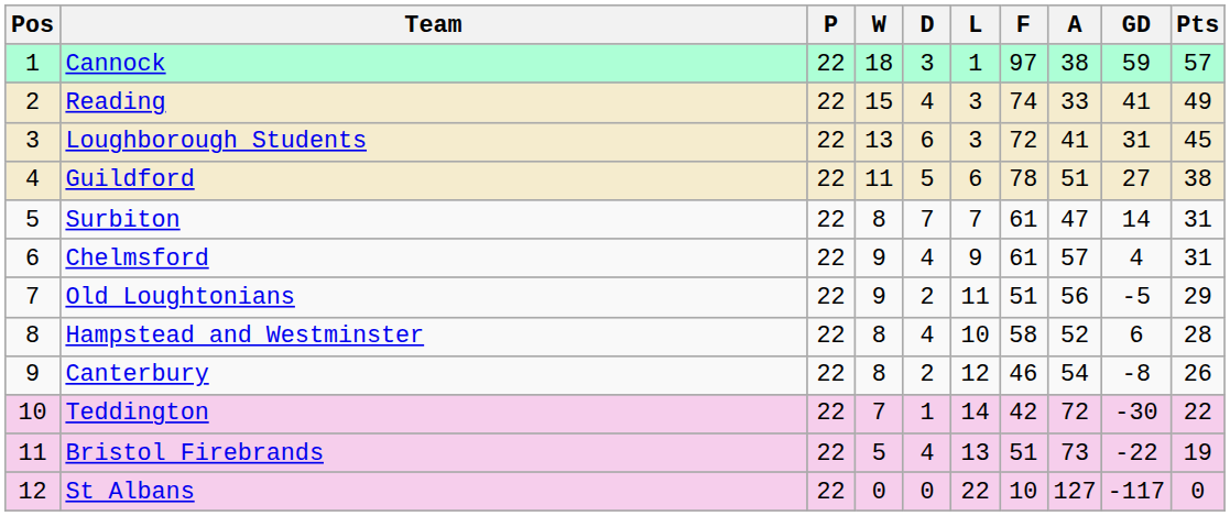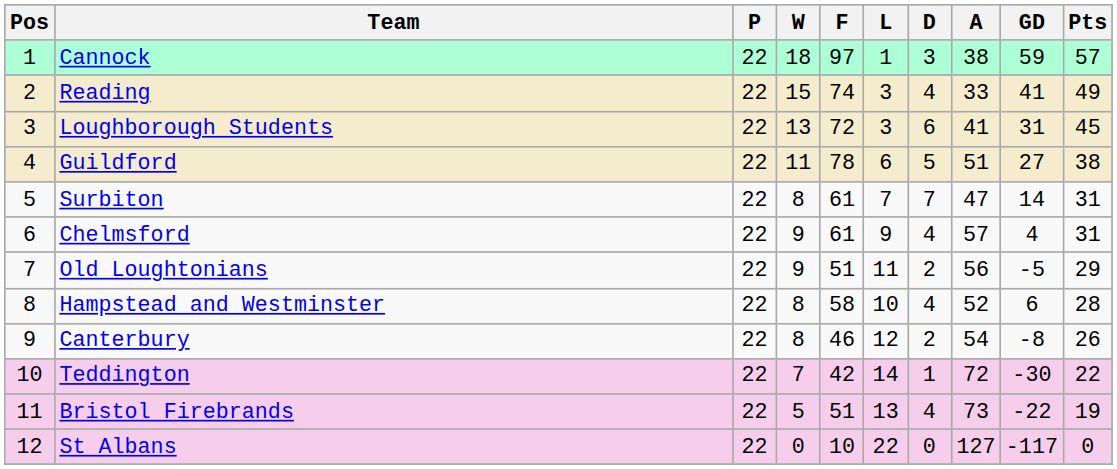columns swapped: D <-> F
